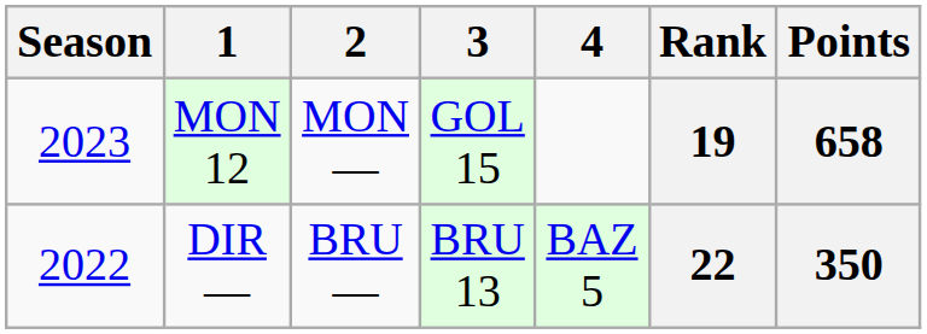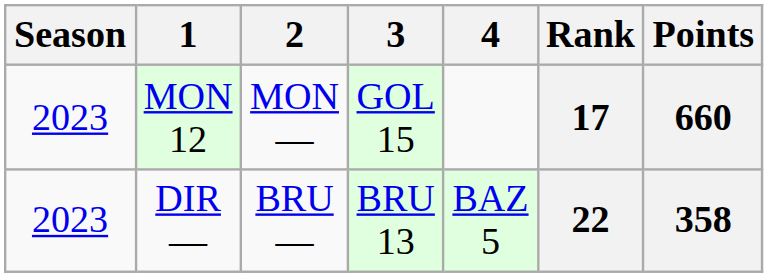MON 12 | Rank: 19 -> 17
MON 12 | Points: 658 -> 660
DIR — | Season: 2022 -> 2023
DIR — | Points: 350 -> 358
